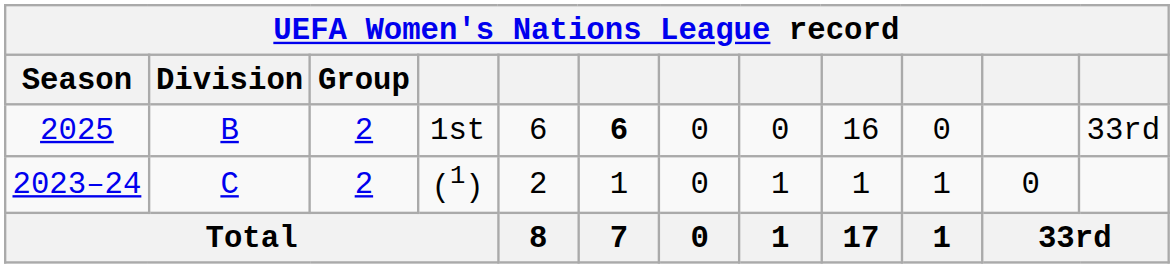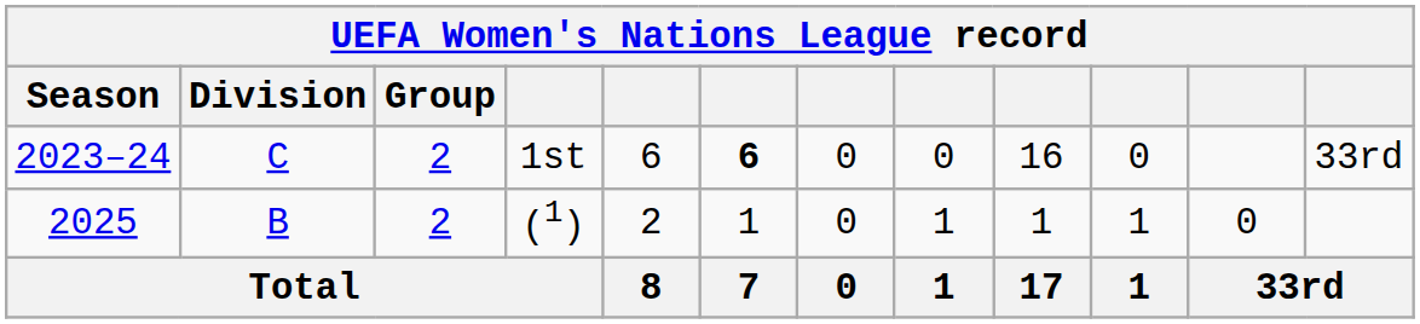1st | Season: 2025 -> 2023–24
1st | Division: B -> C
(1) | Season: 2023–24 -> 2025
(1) | Division: C -> B
